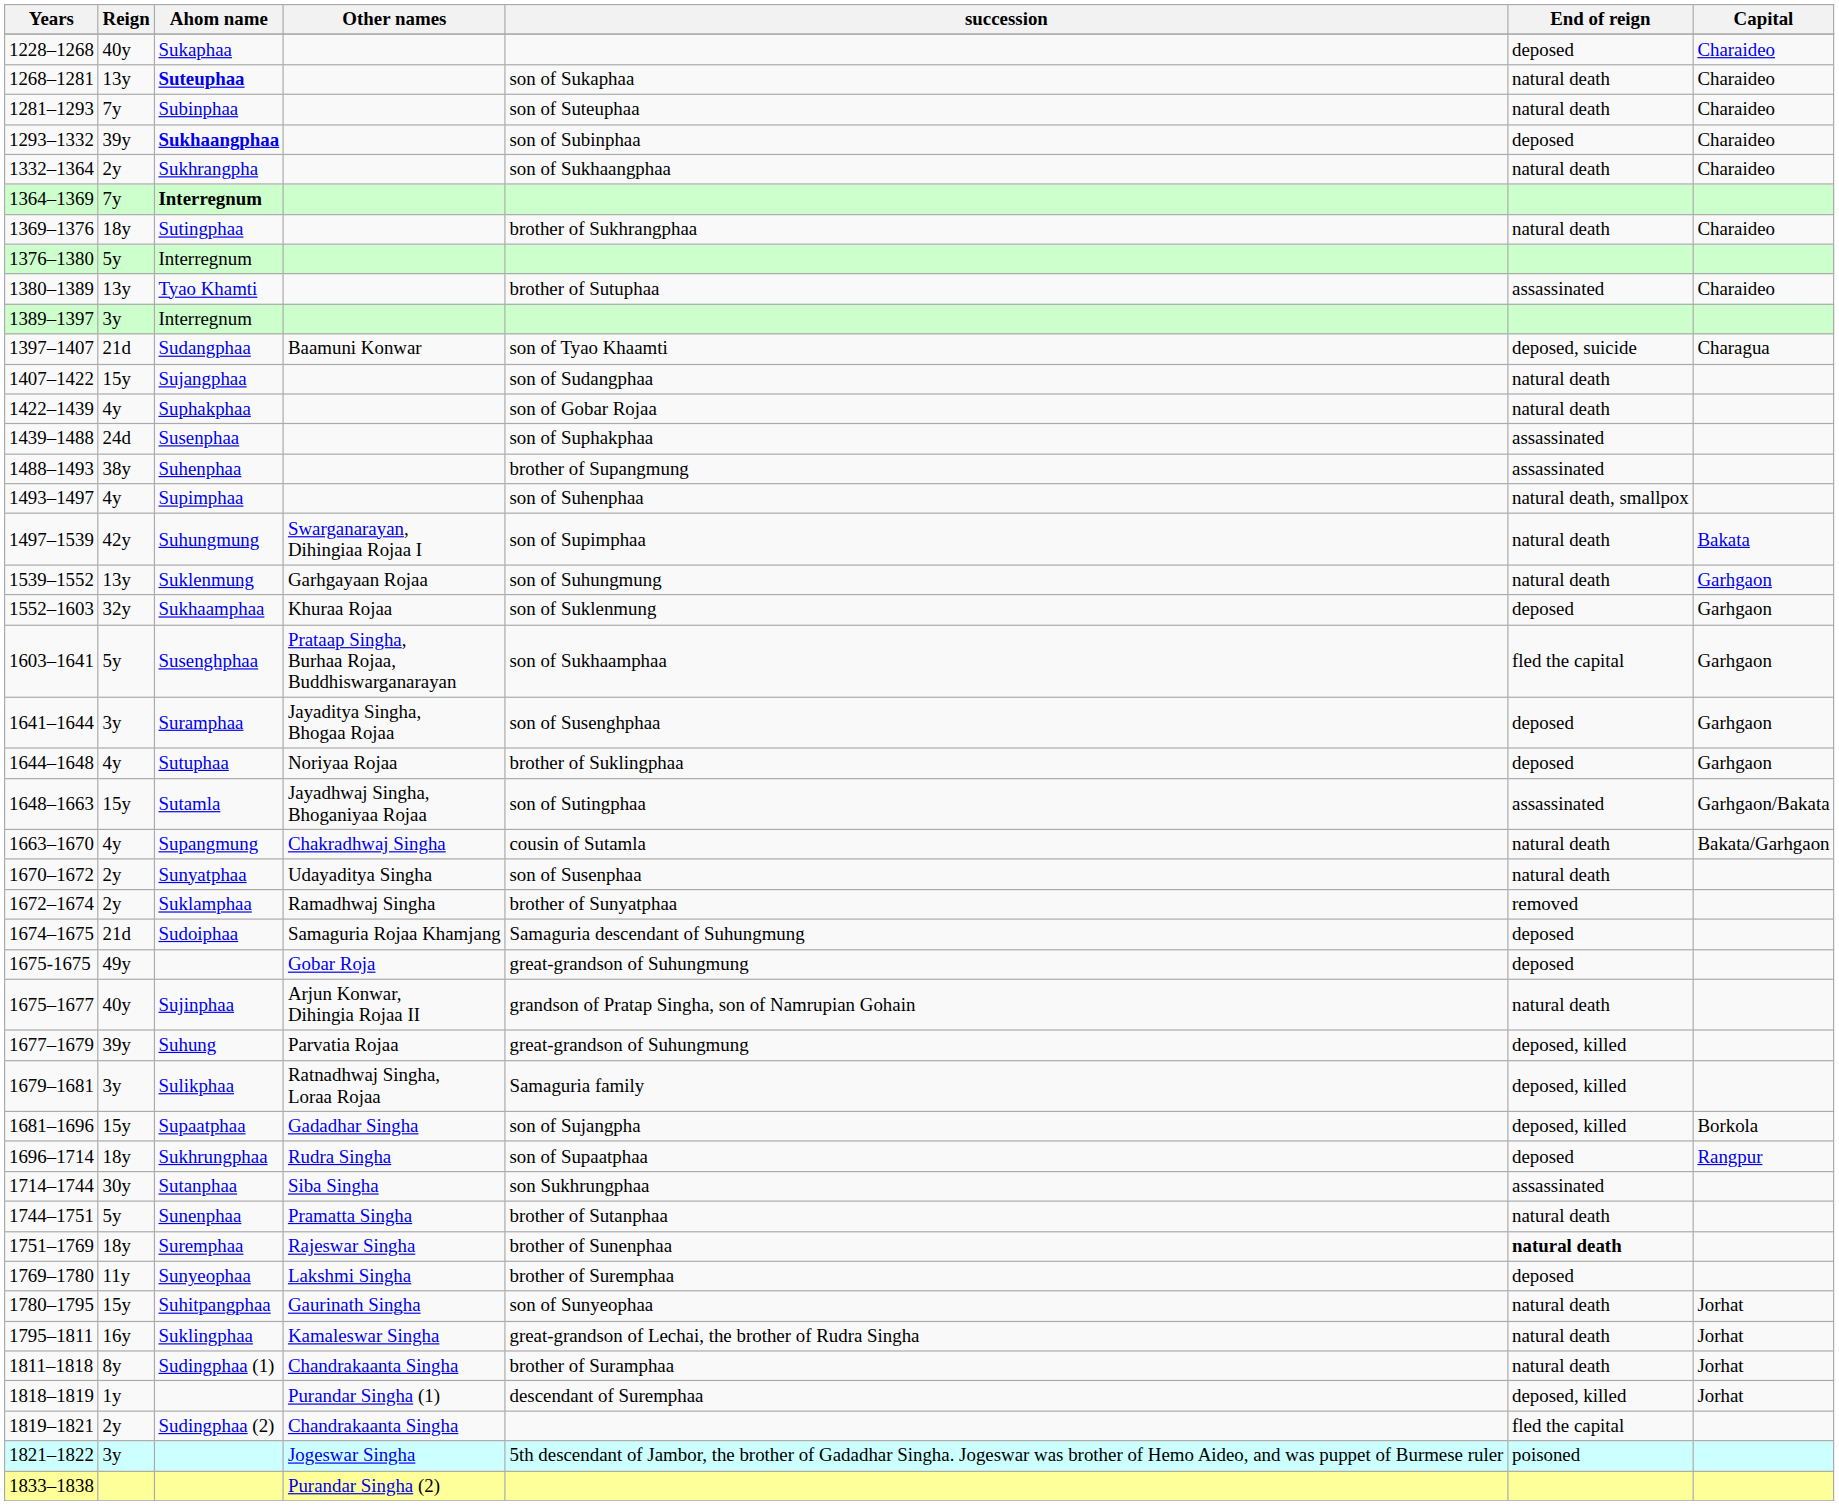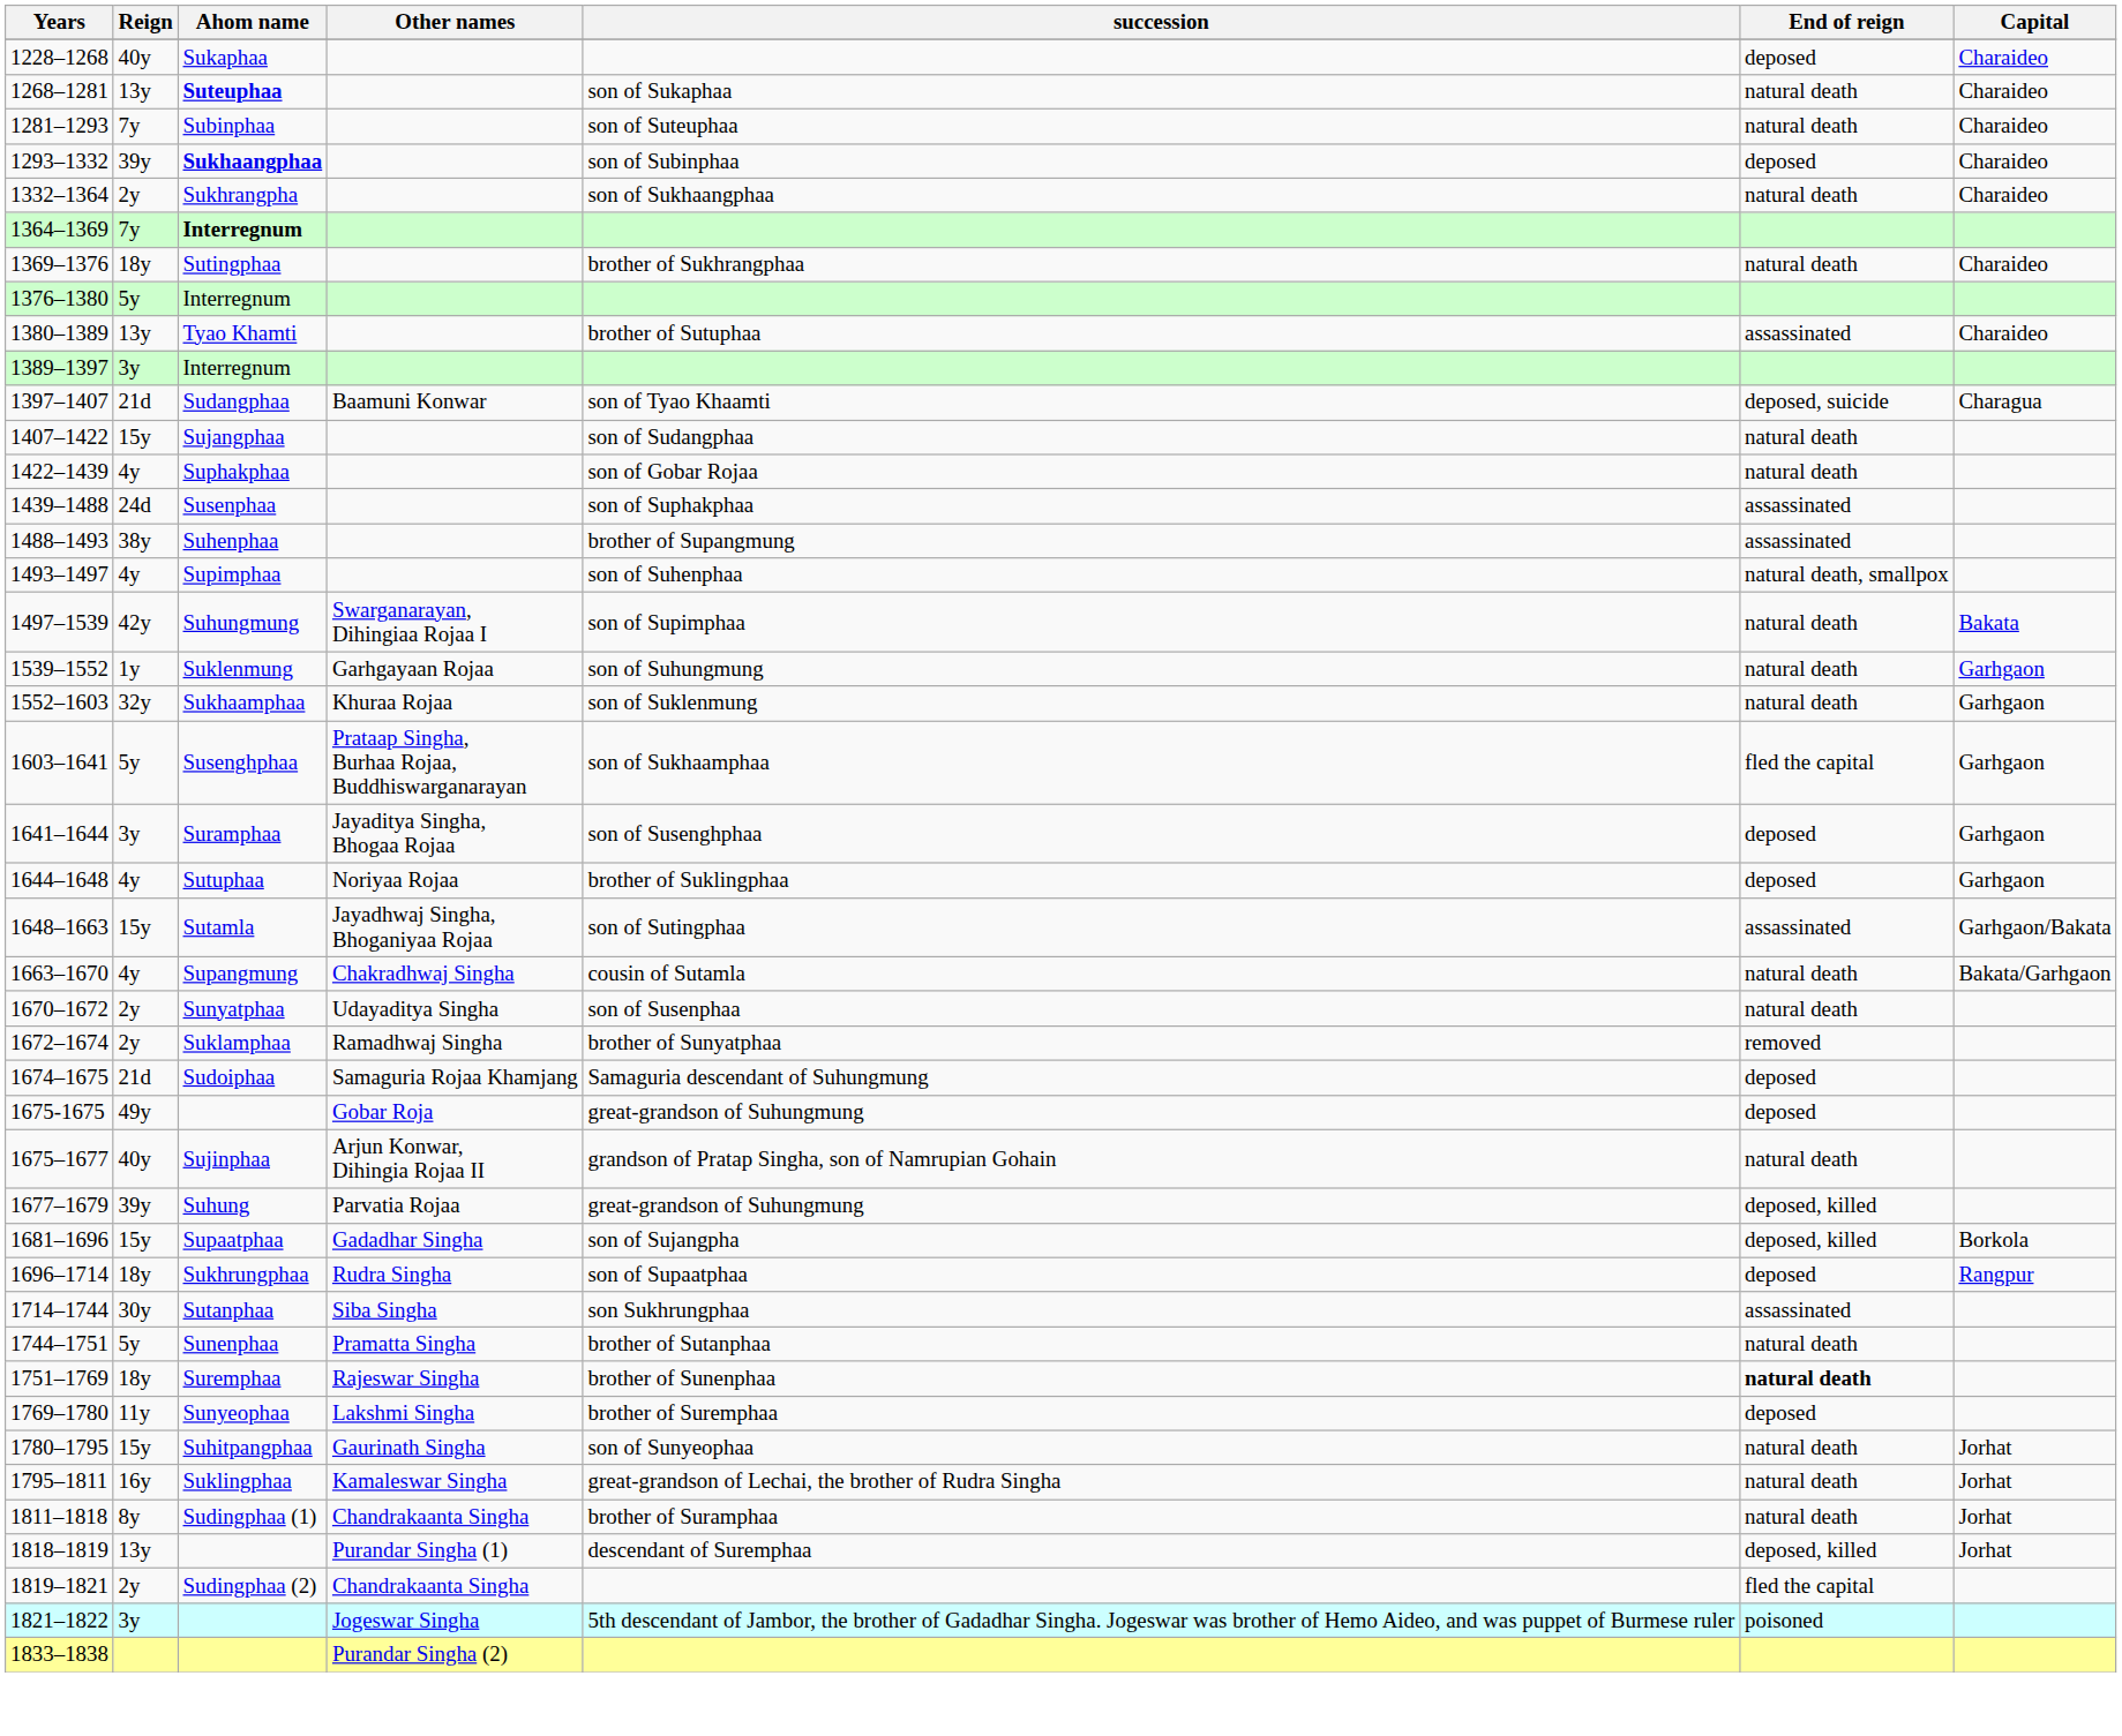1539–1552 | Reign: 13y -> 1y
1552–1603 | End of reign: deposed -> natural death
- row: 1679–1681 | 3y | Sulikphaa | Ratnadhwaj Singha, Loraa Rojaa | Samaguria family | deposed, killed
1818–1819 | Reign: 1y -> 13y
